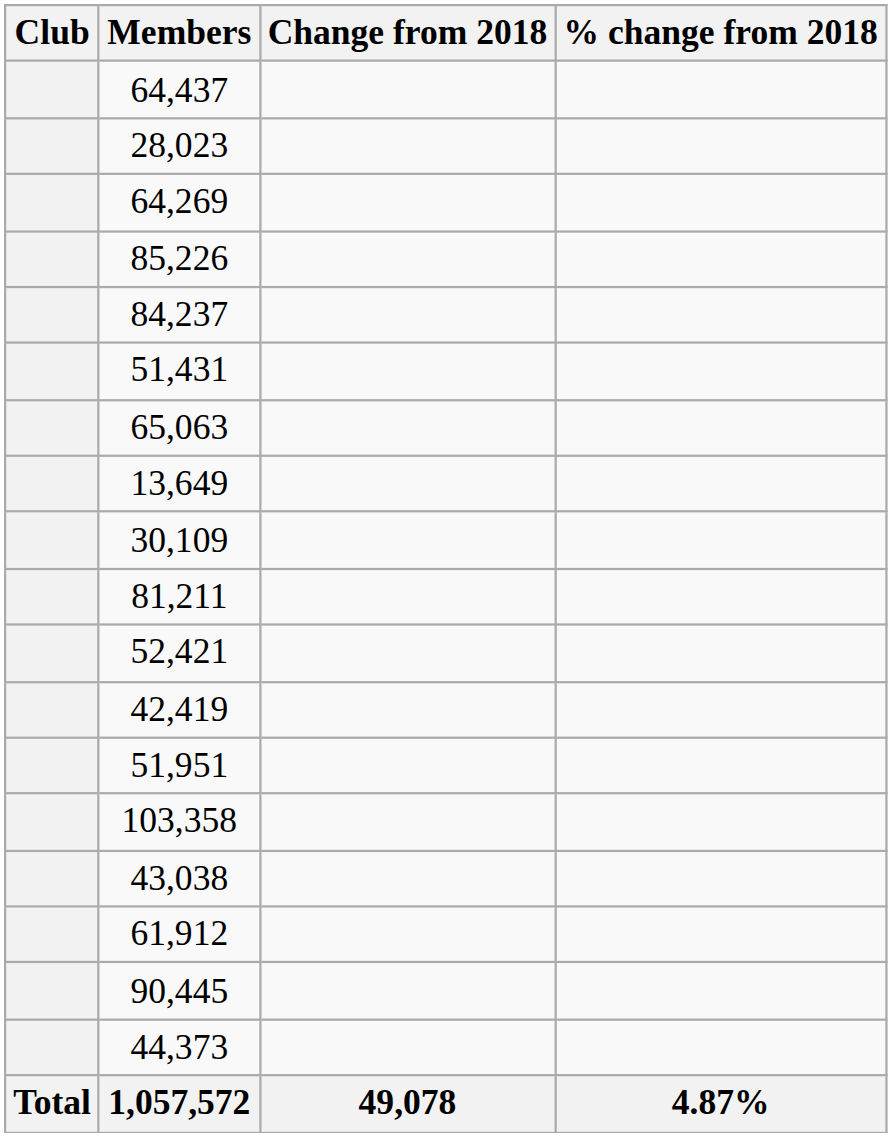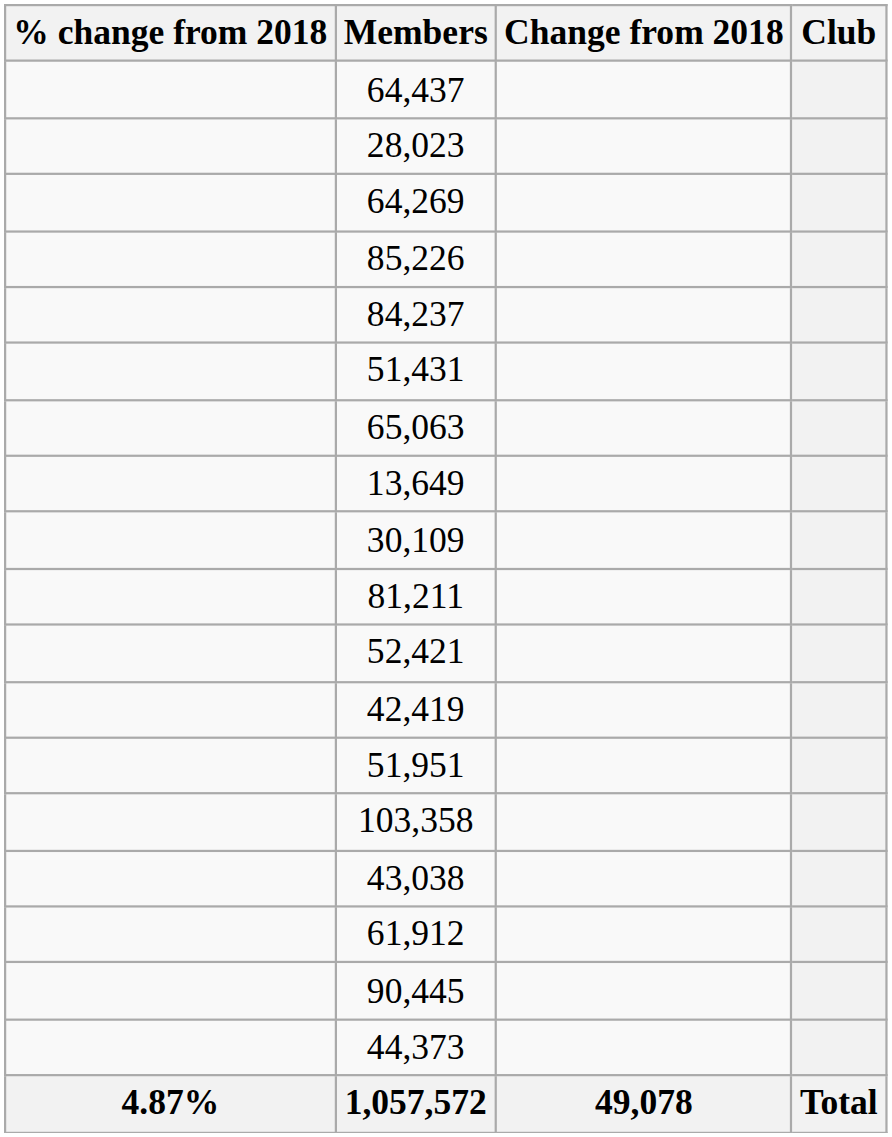columns swapped: Club <-> % change from 2018
